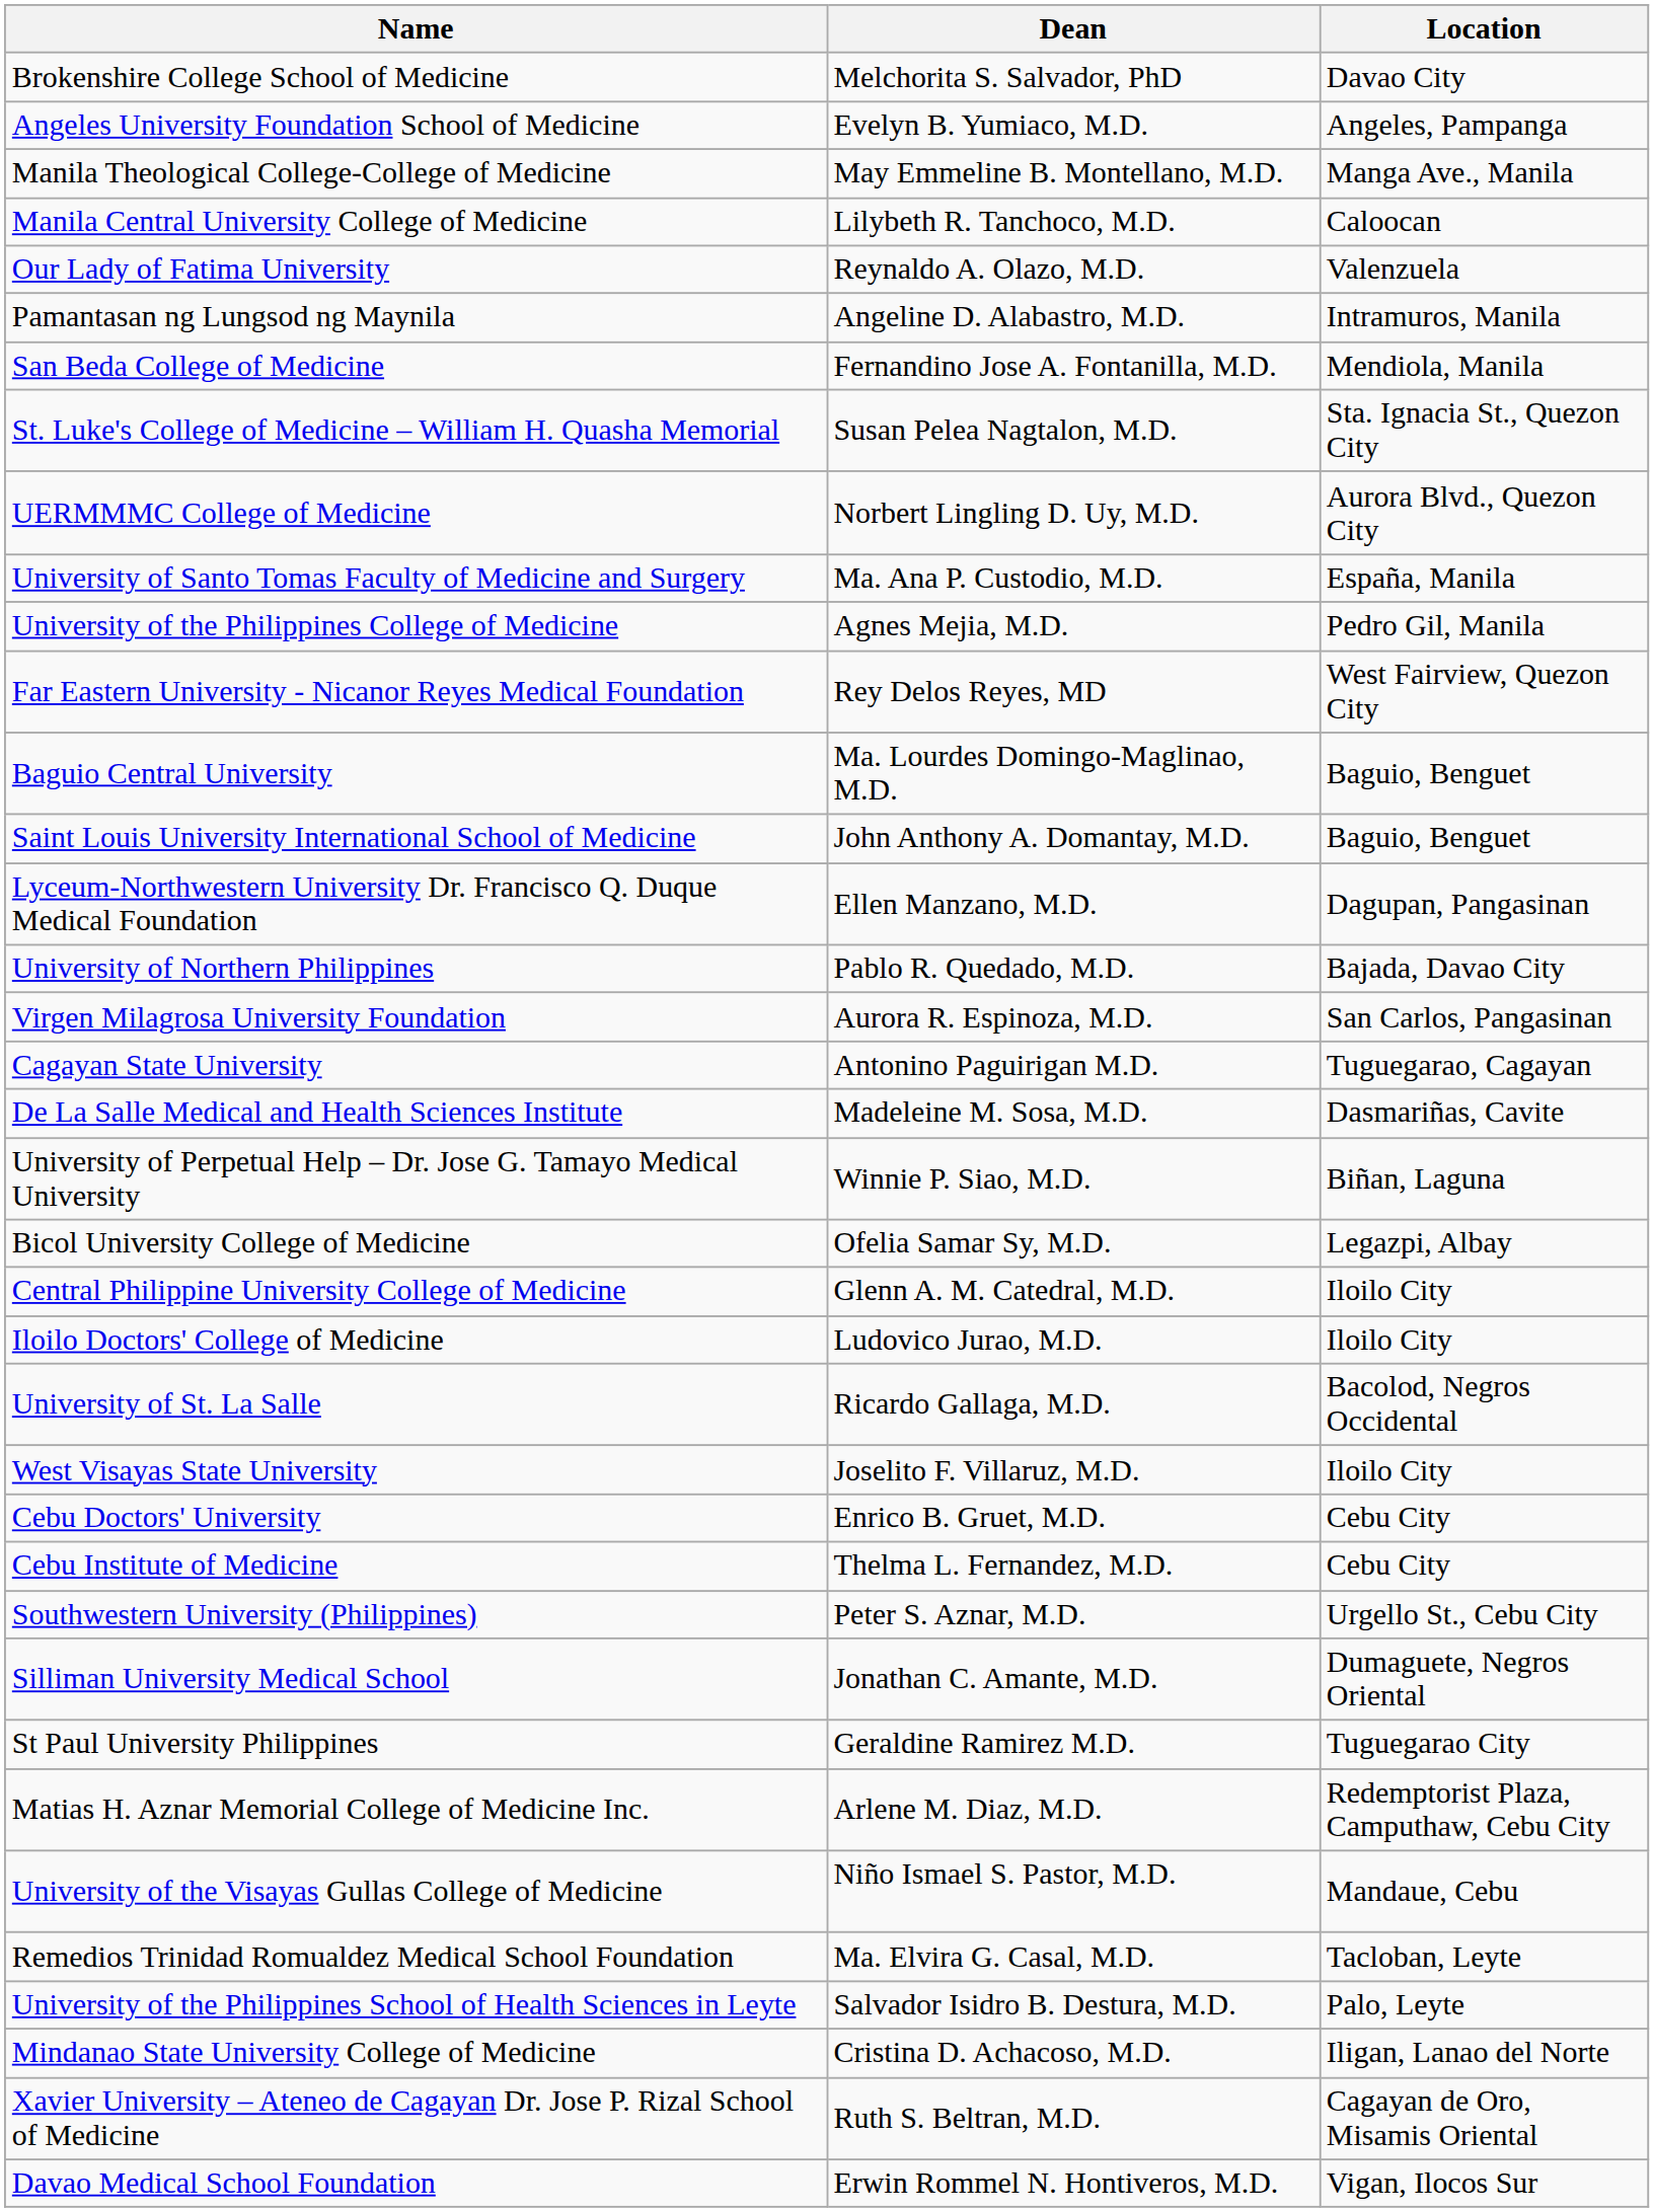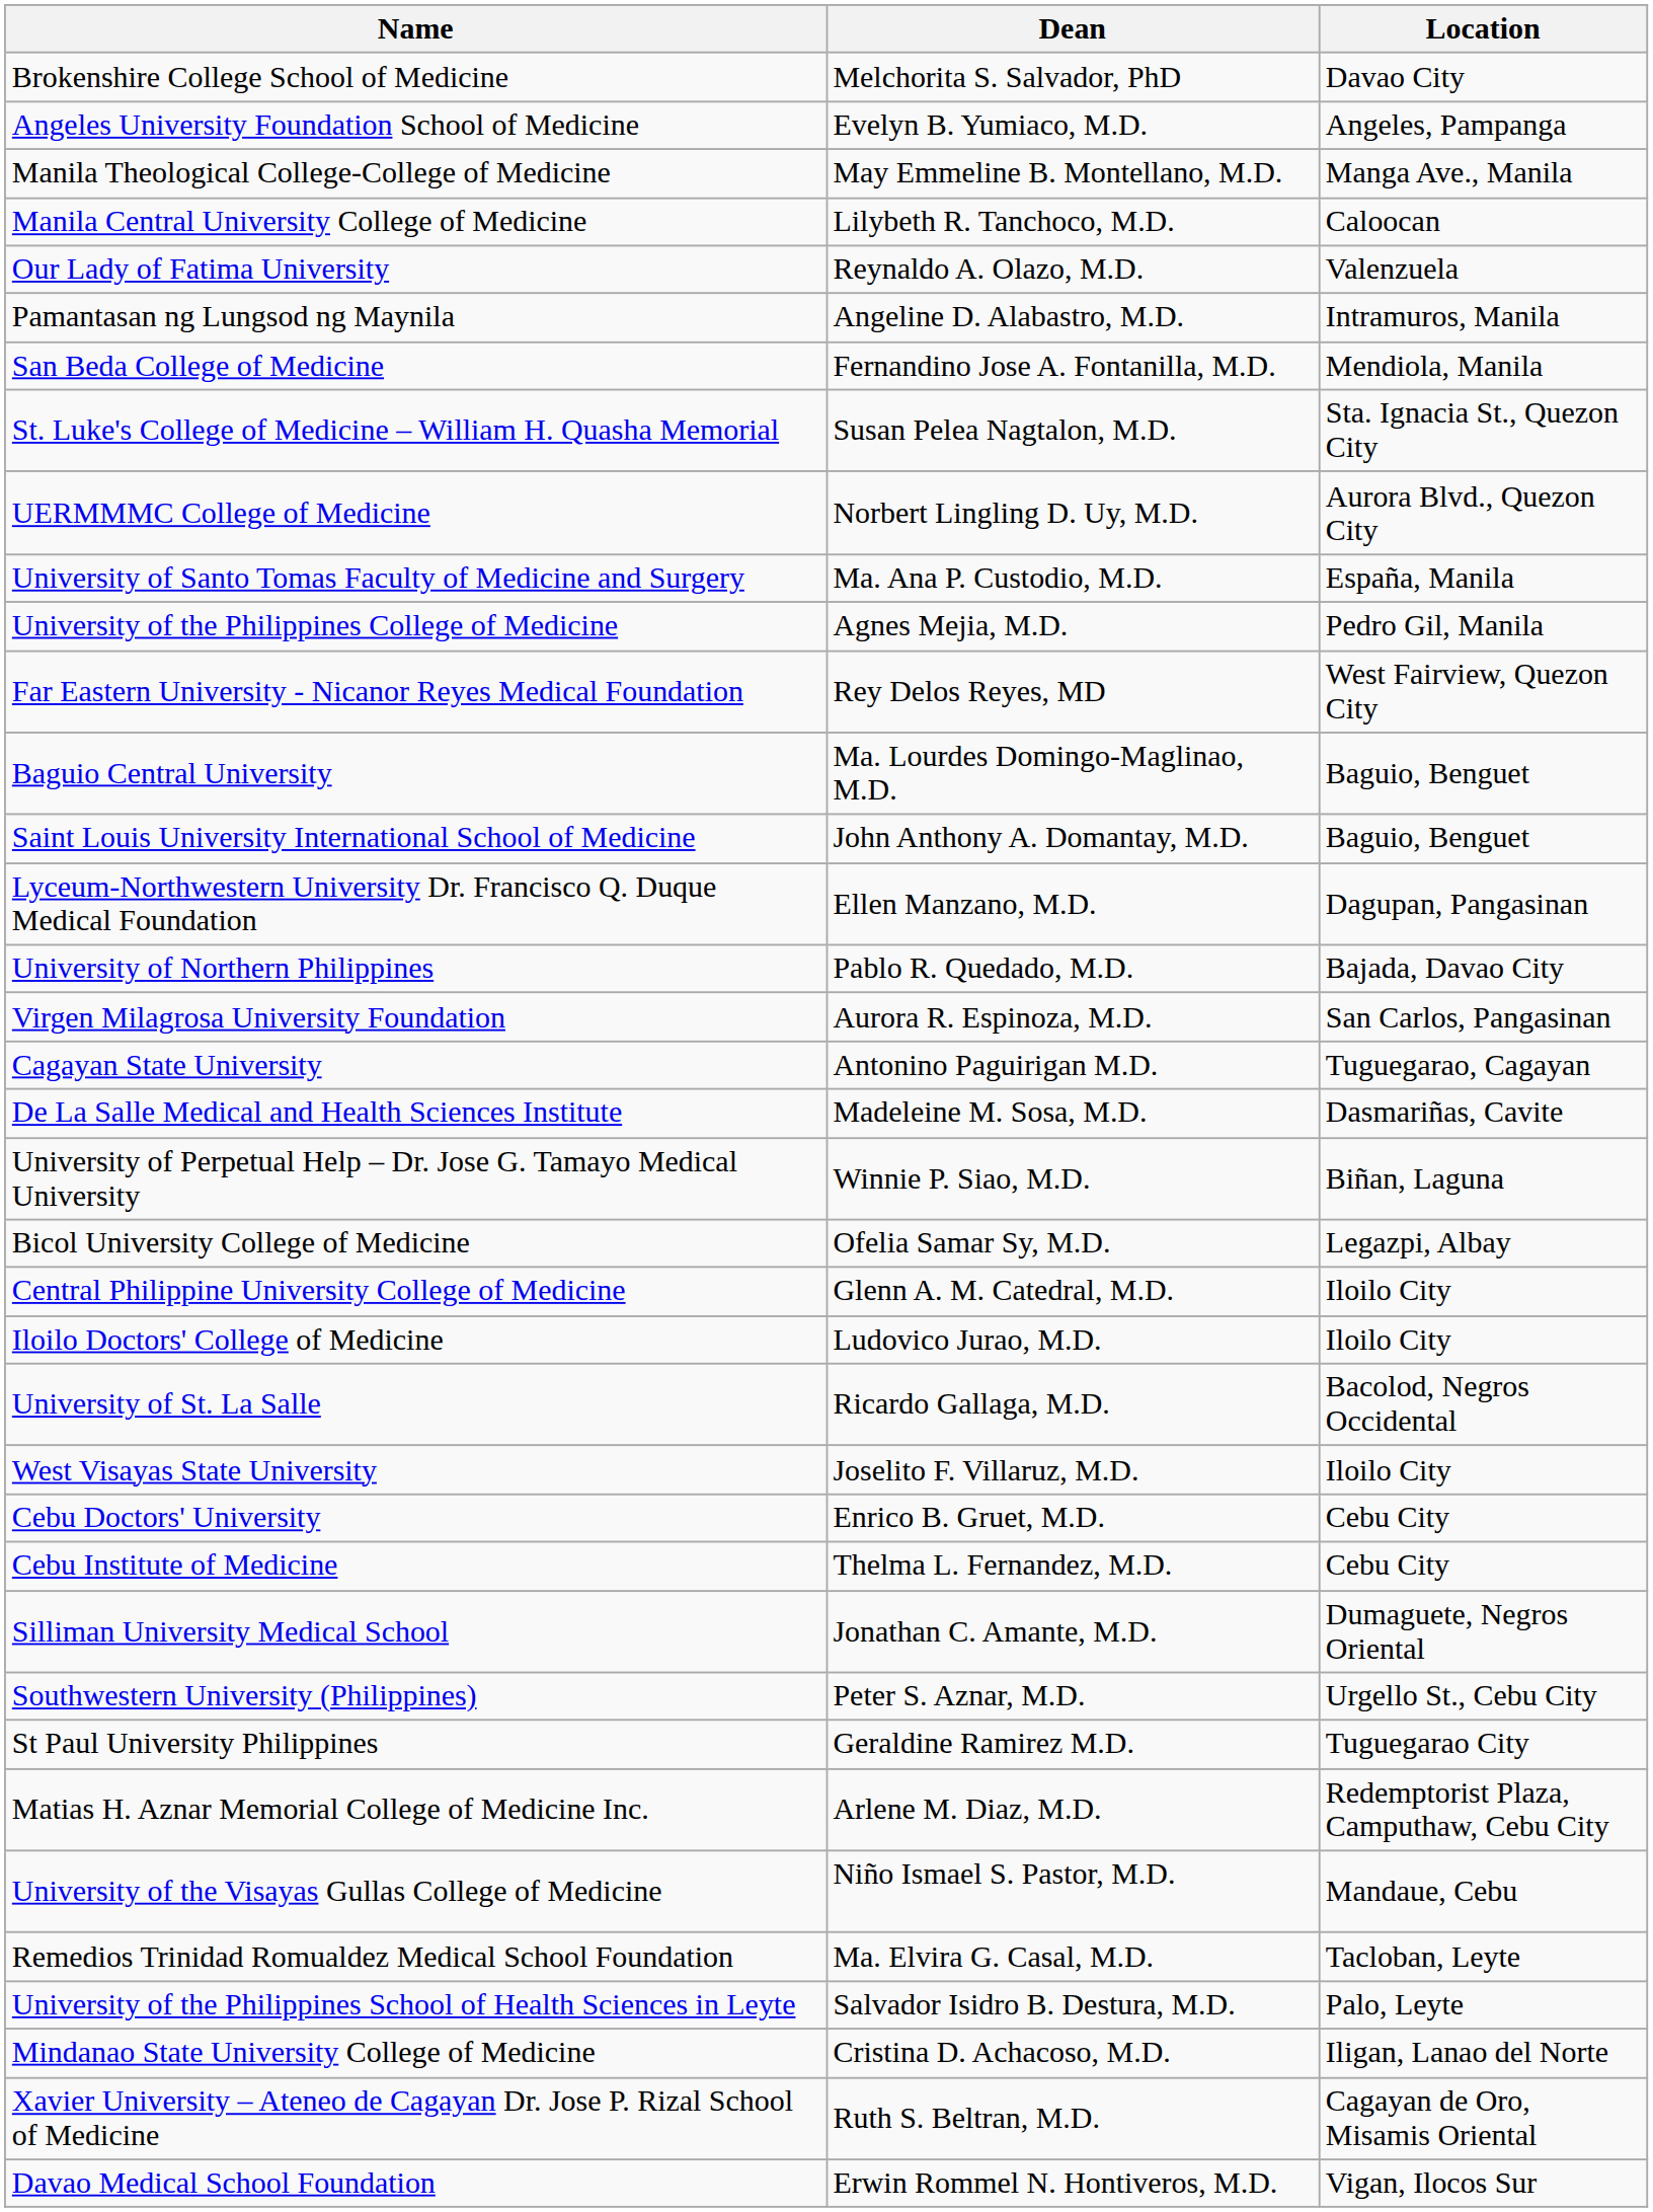rows swapped: Silliman University Medical School <-> Southwestern University (Philippines)
